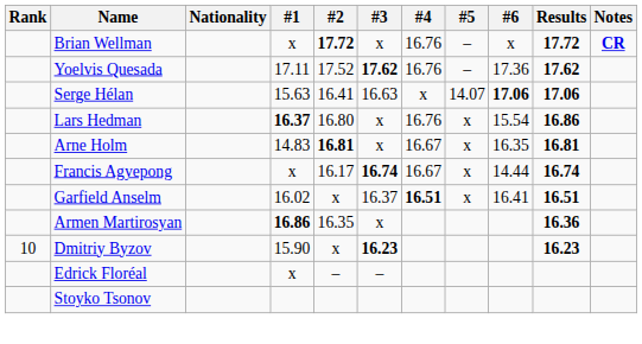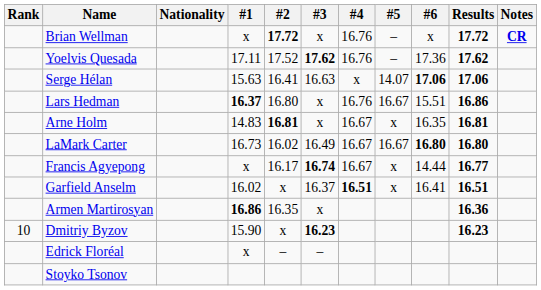Lars Hedman | #5: x -> 16.67
Lars Hedman | #6: 15.54 -> 15.51
+ row: LaMark Carter | 16.73 | 16.02 | 16.49 | 16.67 | 16.67 | 16.80 | 16.80
Francis Agyepong | Results: 16.74 -> 16.77
